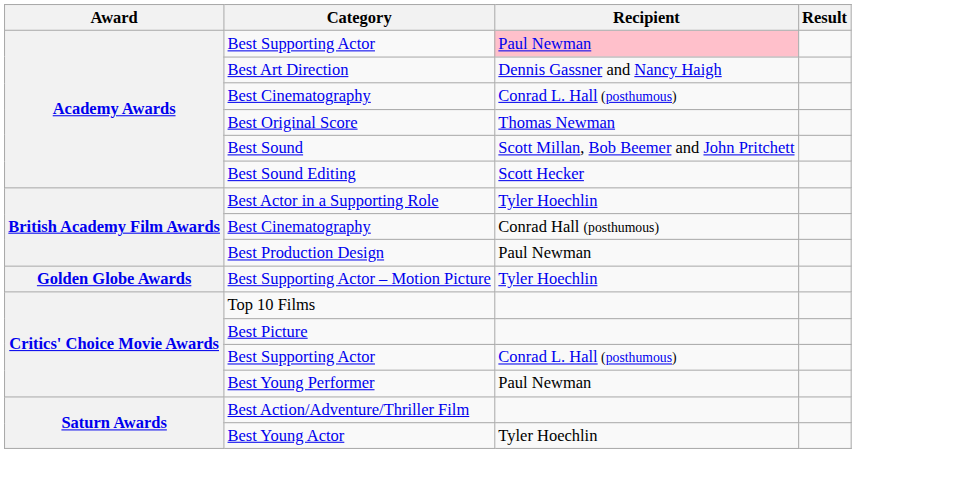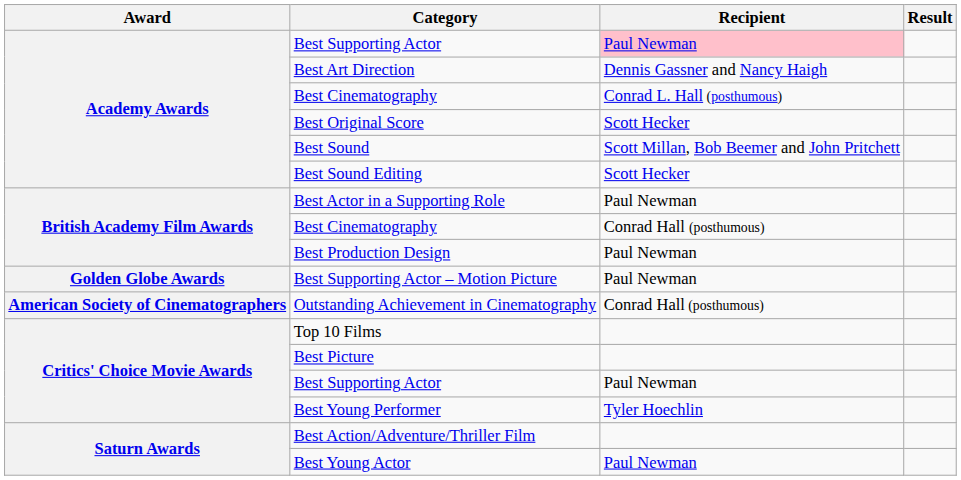Best Original Score | Recipient: Thomas Newman -> Scott Hecker
Best Actor in a Supporting Role | Recipient: Tyler Hoechlin -> Paul Newman
Best Supporting Actor – Motion Picture | Recipient: Tyler Hoechlin -> Paul Newman
+ row: American Society of Cinematographers | Outstanding Achievement in Cinematography | Conrad Hall (posthumous)
Critics' Choice Movie Awards / Best Supporting Actor | Recipient: Conrad L. Hall (posthumous) -> Paul Newman
Best Young Performer | Recipient: Paul Newman -> Tyler Hoechlin
Best Young Actor | Recipient: Tyler Hoechlin -> Paul Newman
